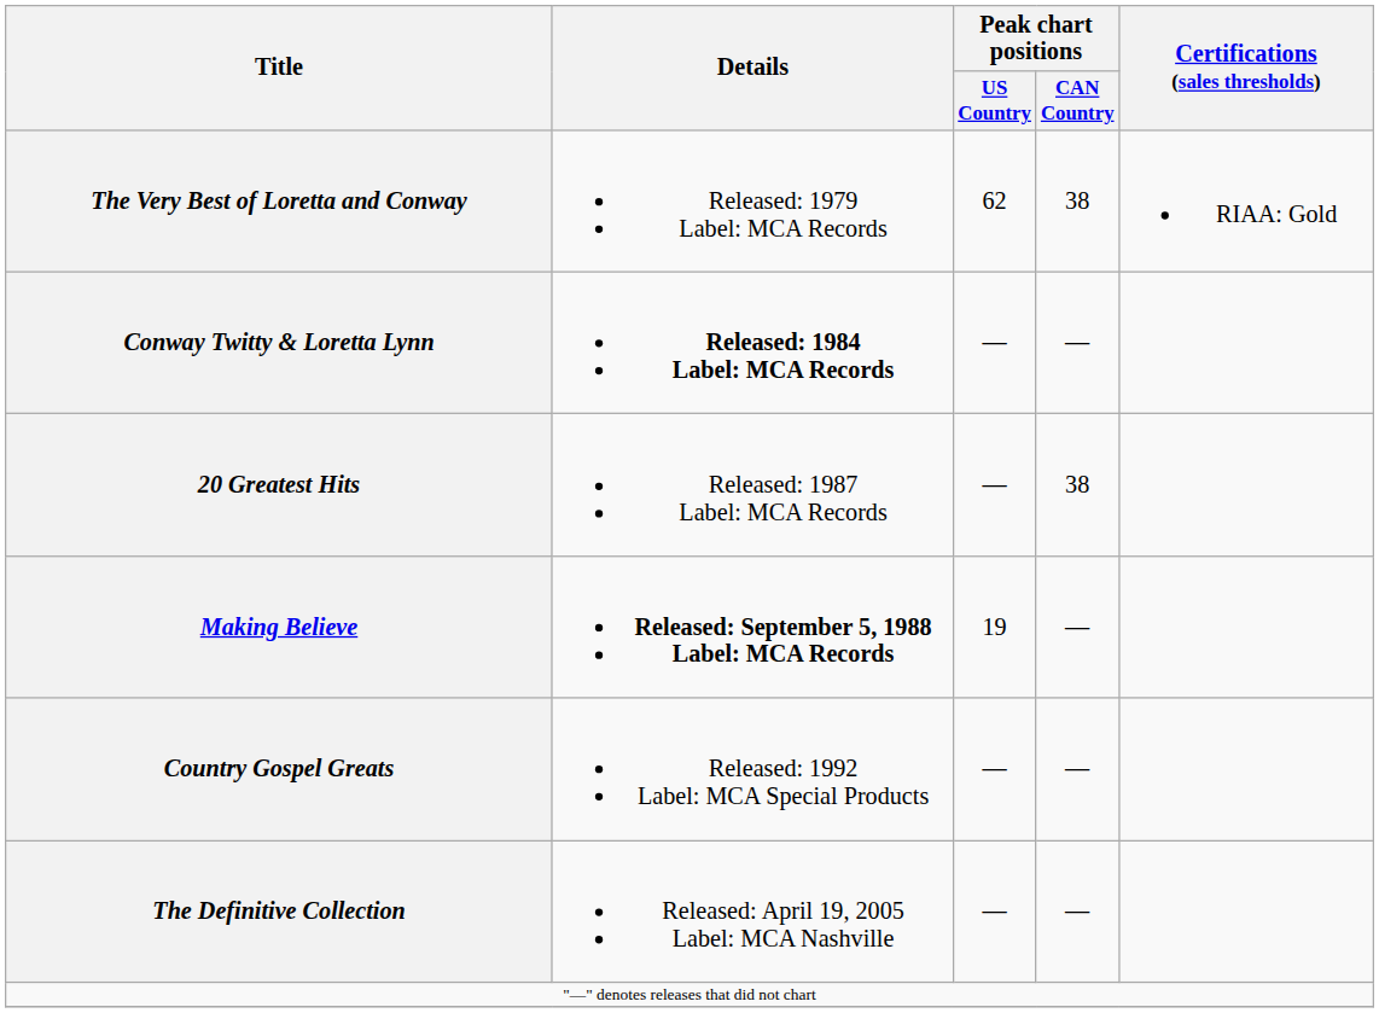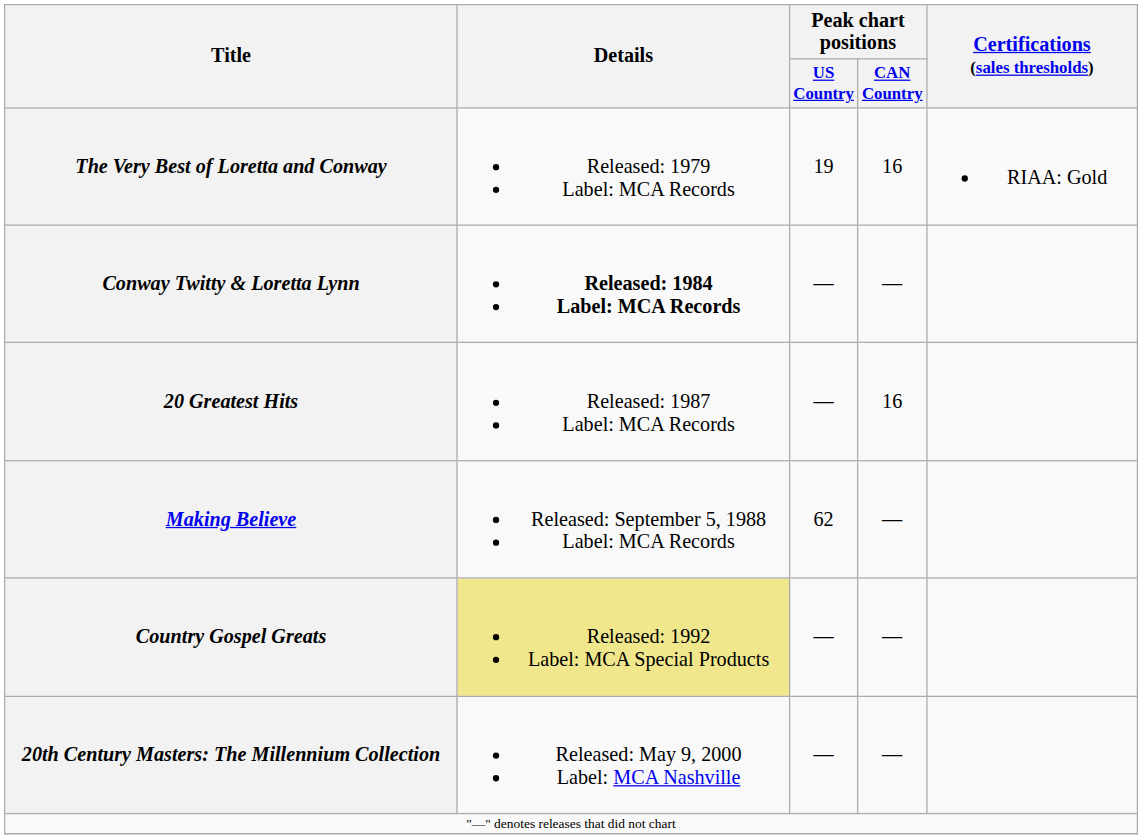The Very Best of Loretta and Conway | Peak chart positions / US Country: 62 -> 19
The Very Best of Loretta and Conway | Peak chart positions / CAN Country: 38 -> 16
20 Greatest Hits | Peak chart positions / CAN Country: 38 -> 16
Making Believe | Details: bold -> normal
Making Believe | Peak chart positions / US Country: 19 -> 62
Country Gospel Greats | Details: no background -> khaki background
+ row: 20th Century Masters: The Millennium Collection | Released: May 9, 2000 Label: MCA Nashville | — | —
- row: The Definitive Collection | Released: April 19, 2005 Label: MCA Nashville | — | —
